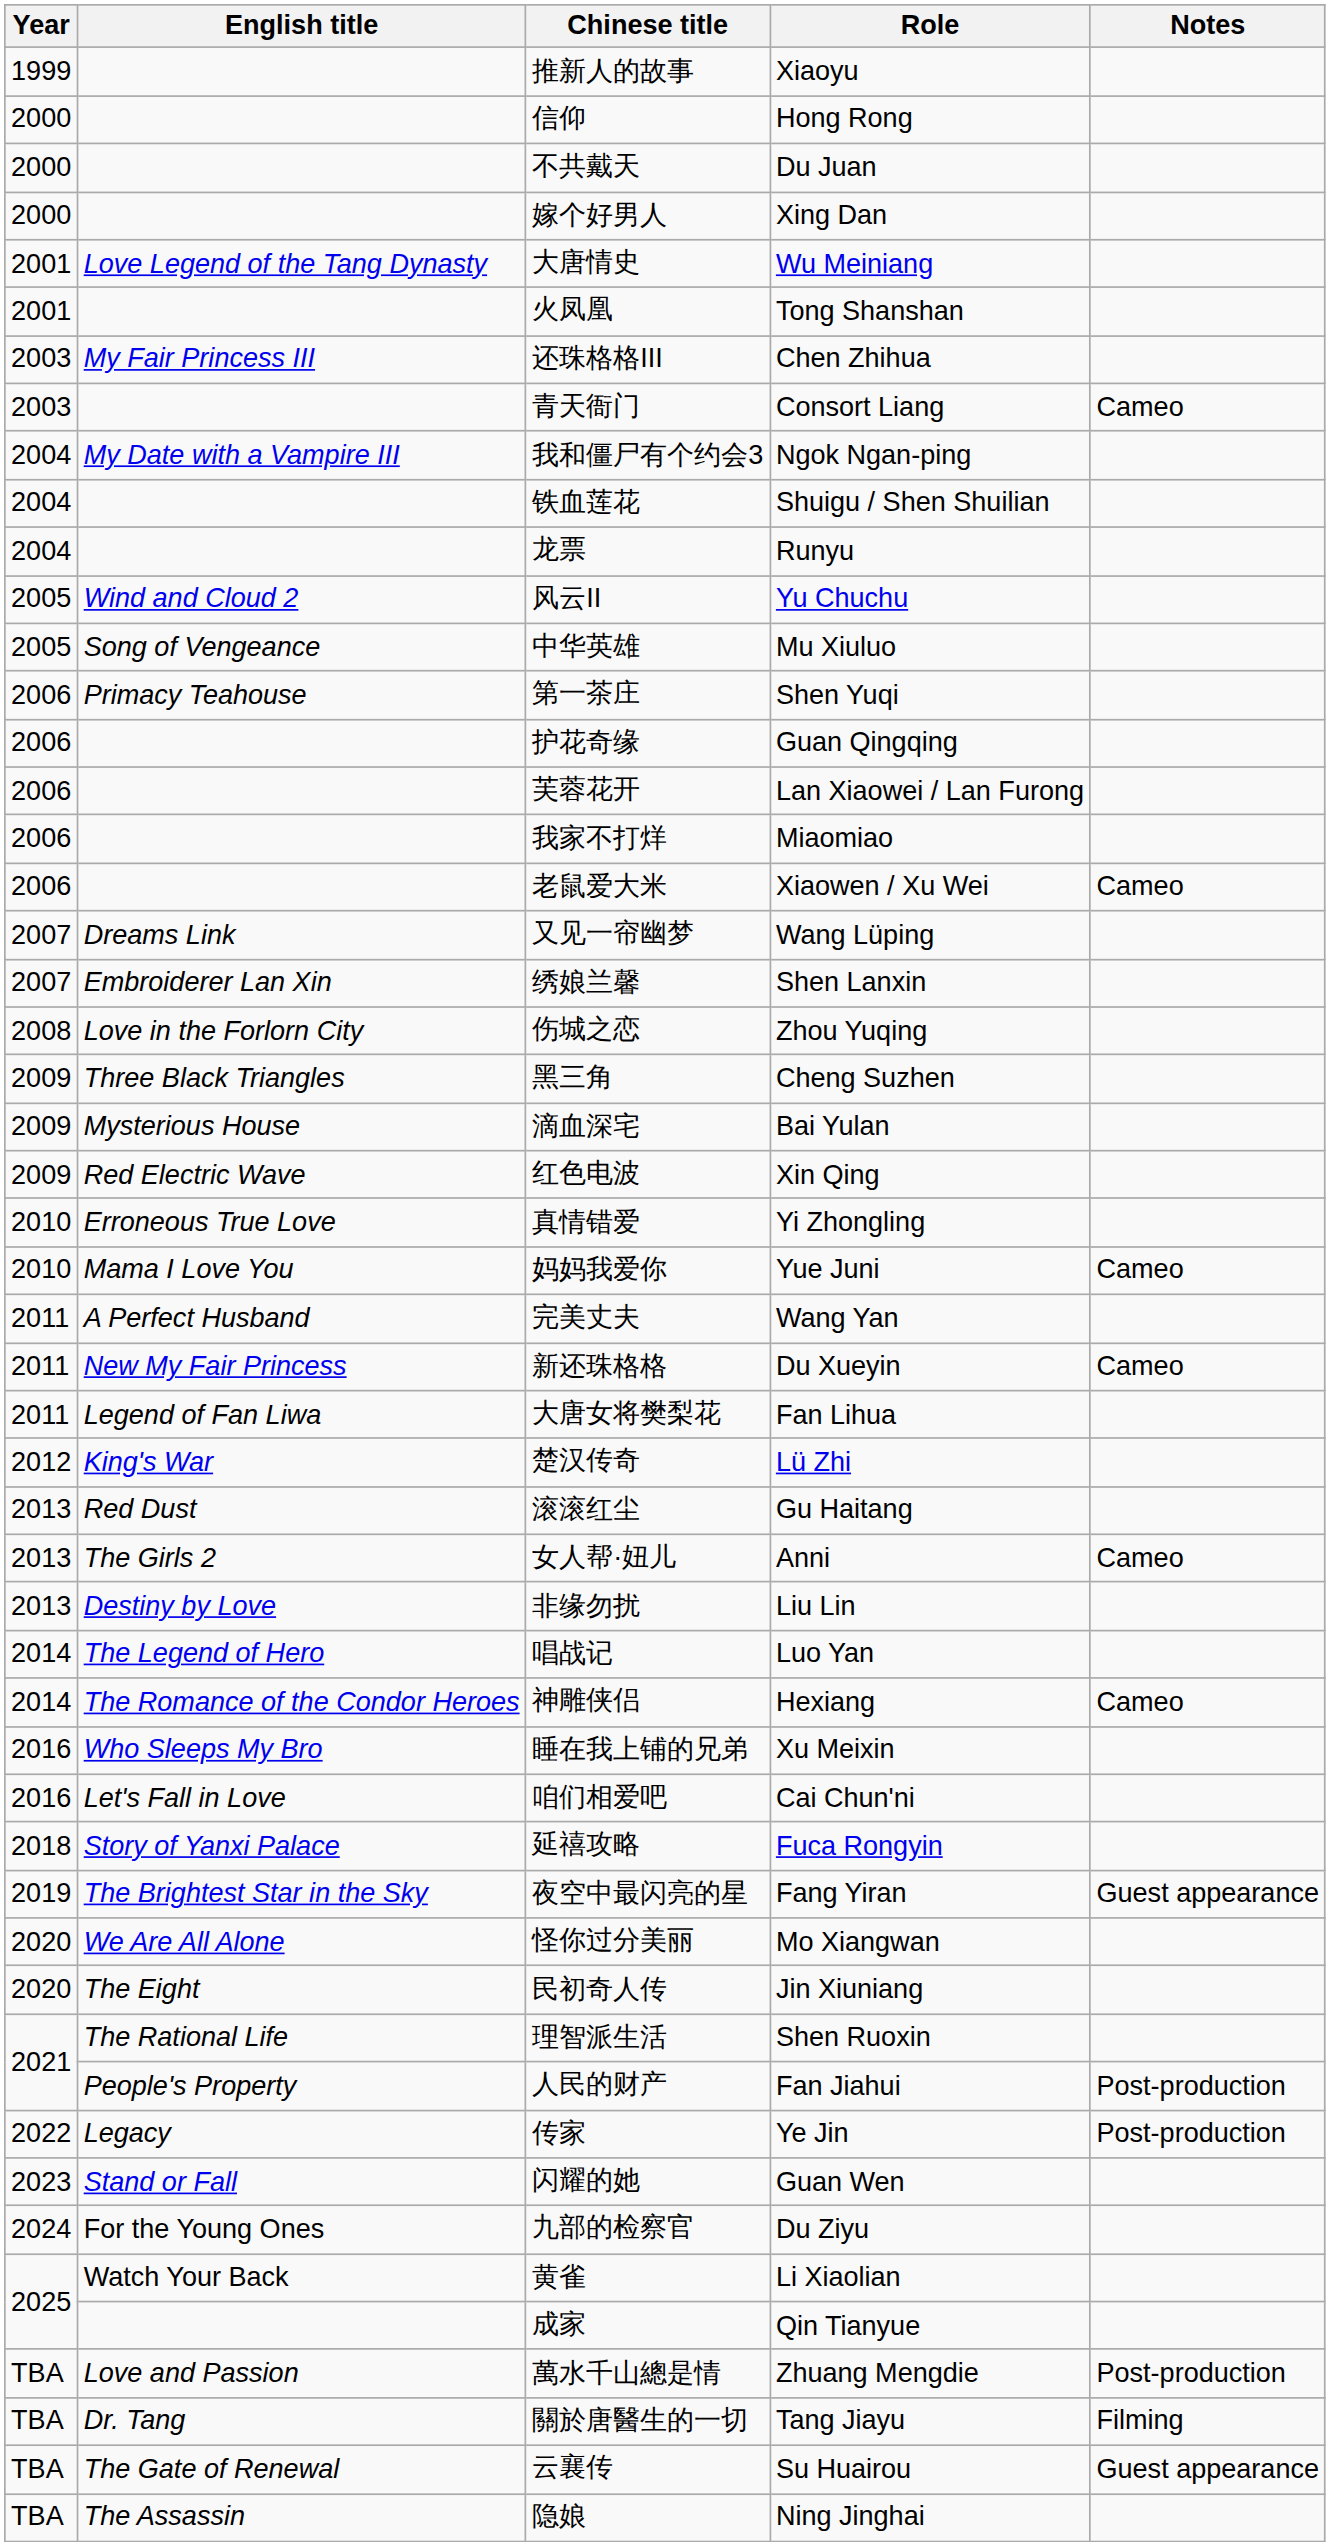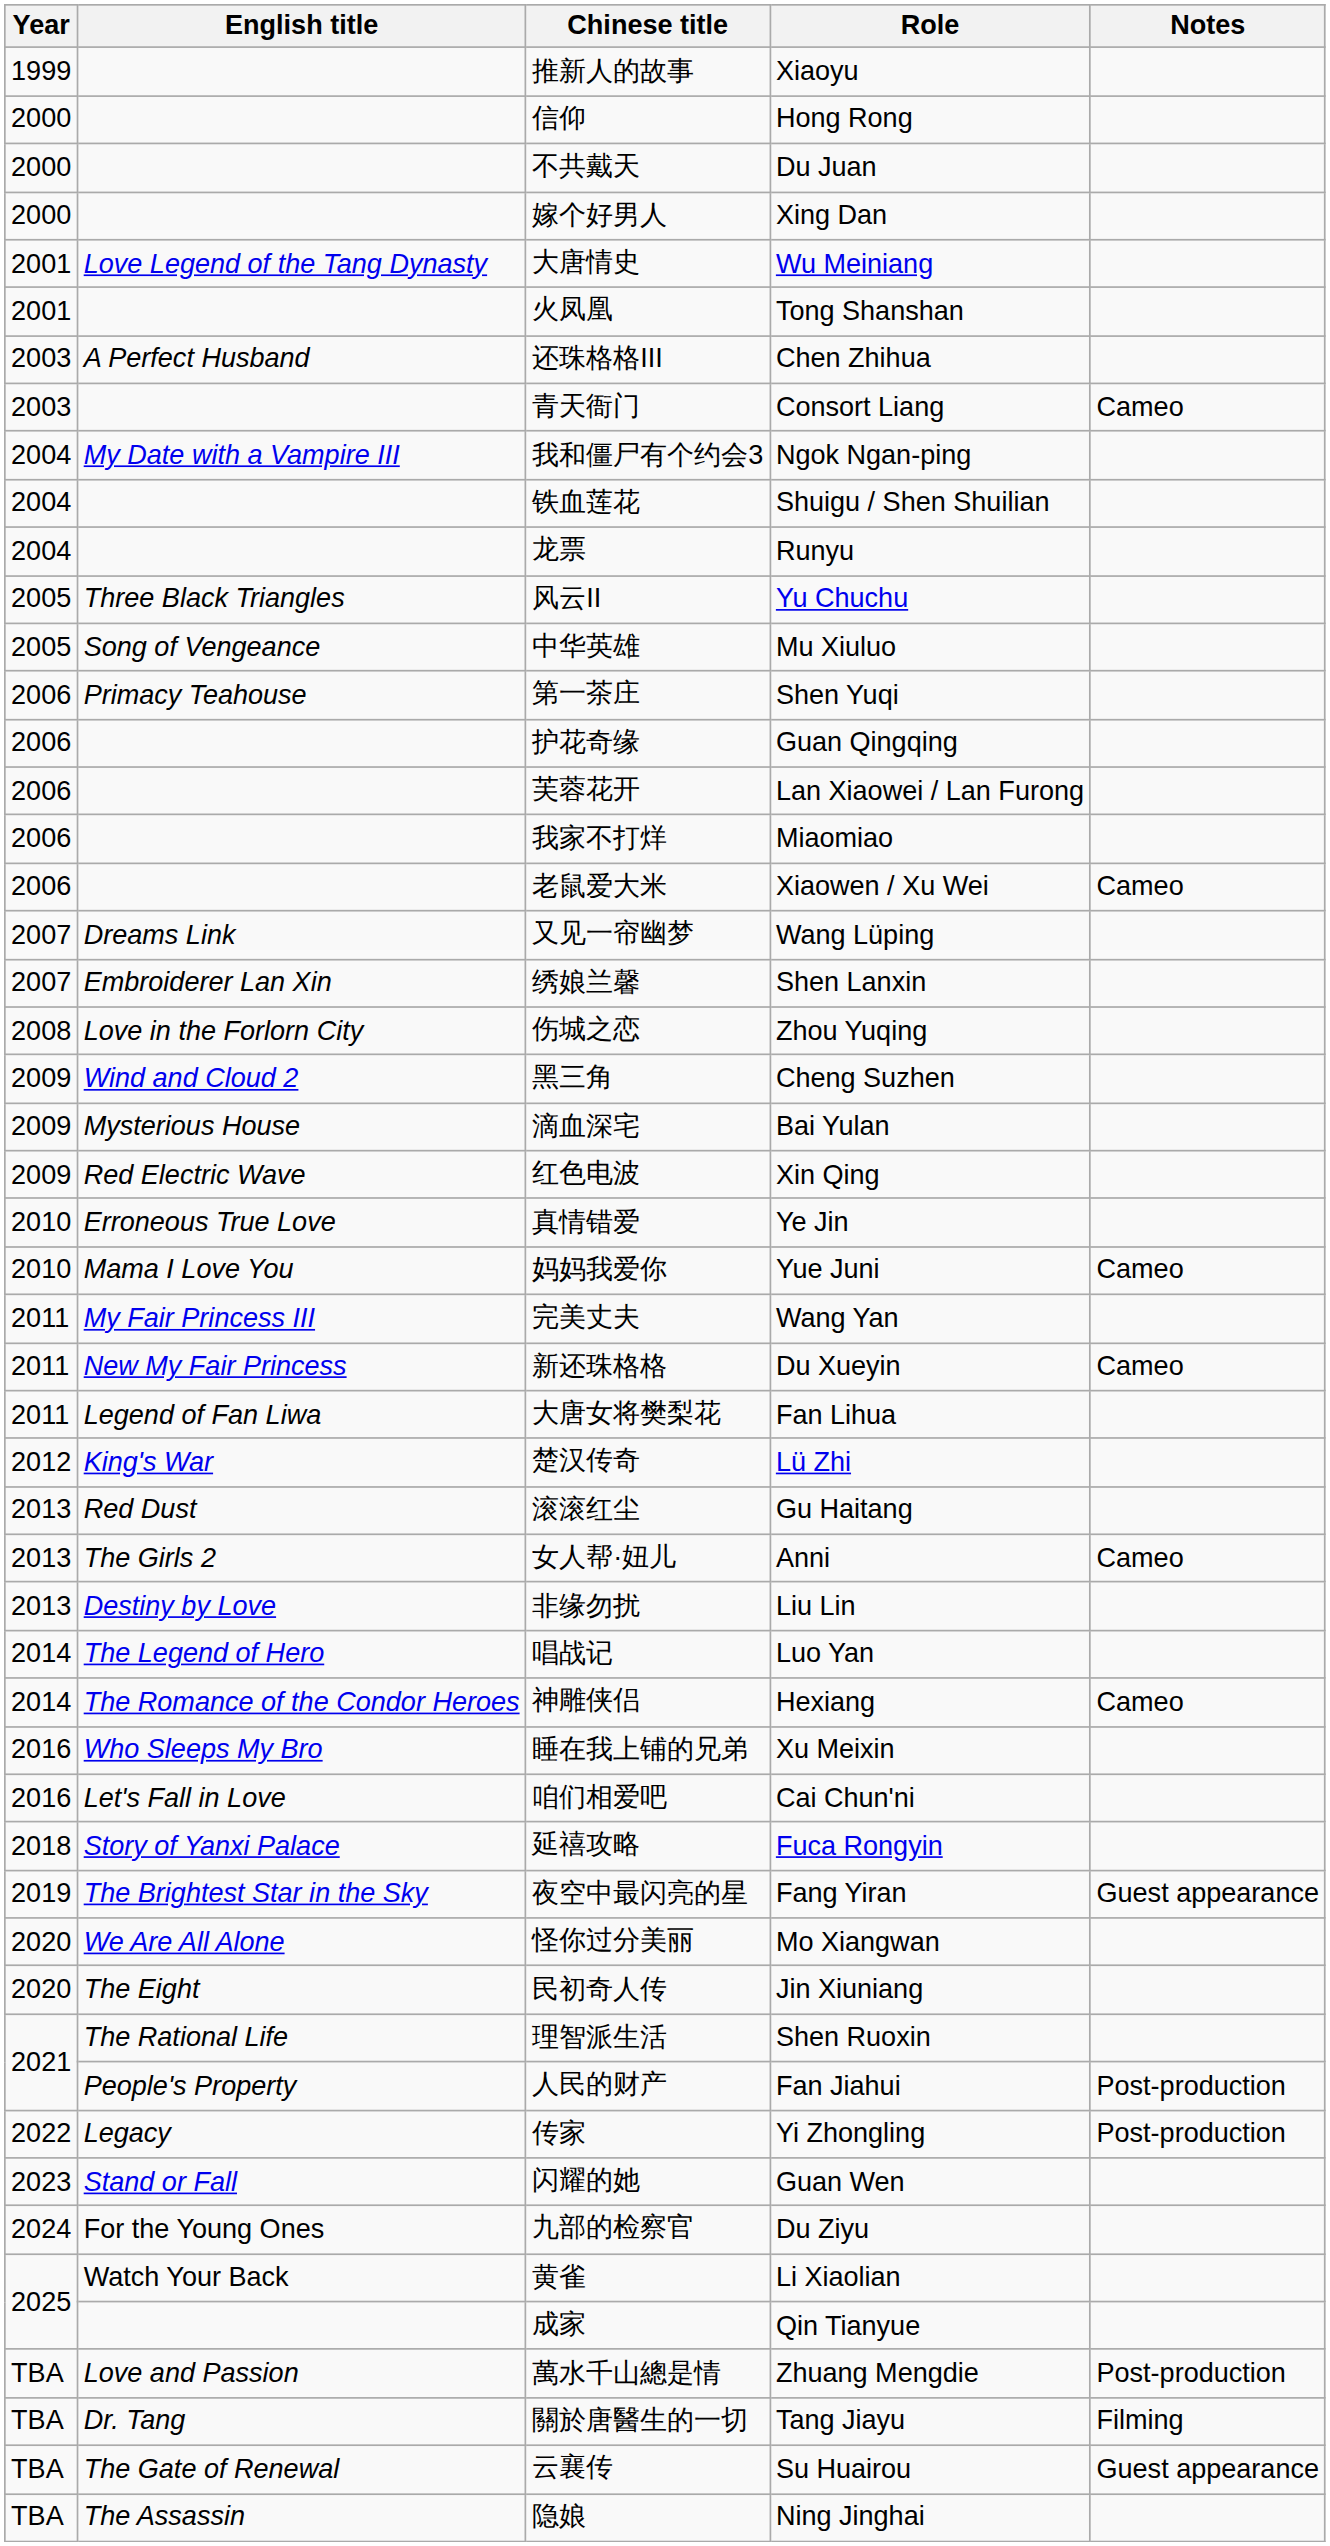还珠格格III | English title: My Fair Princess III -> A Perfect Husband
风云II | English title: Wind and Cloud 2 -> Three Black Triangles
黑三角 | English title: Three Black Triangles -> Wind and Cloud 2
真情错爱 | Role: Yi Zhongling -> Ye Jin
完美丈夫 | English title: A Perfect Husband -> My Fair Princess III
传家 | Role: Ye Jin -> Yi Zhongling
